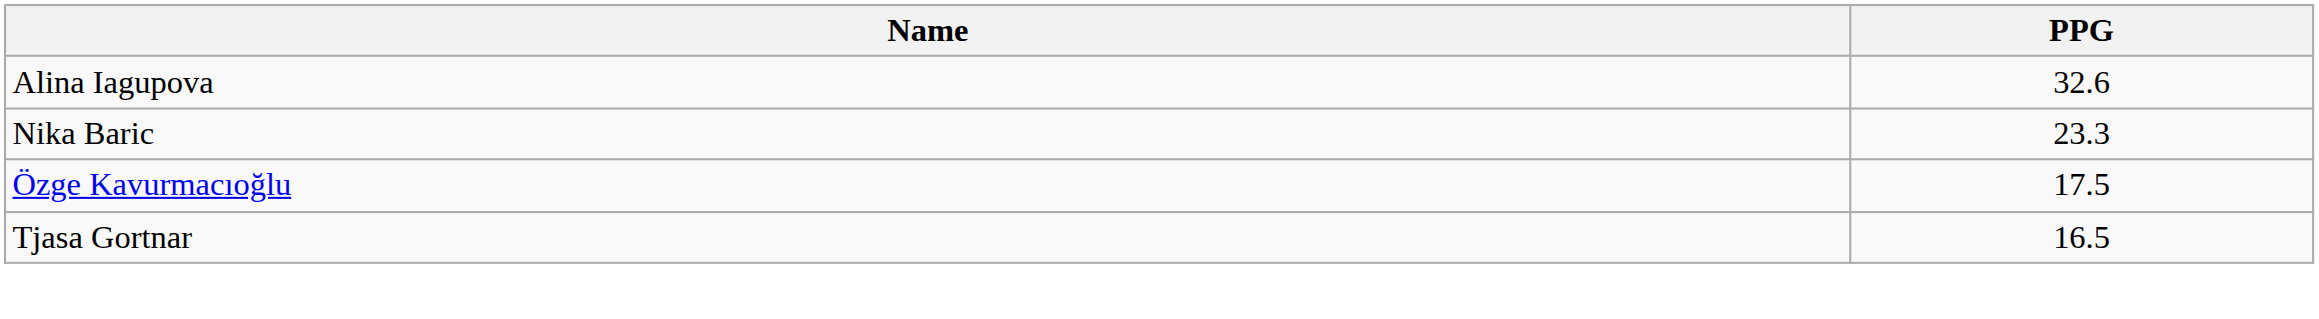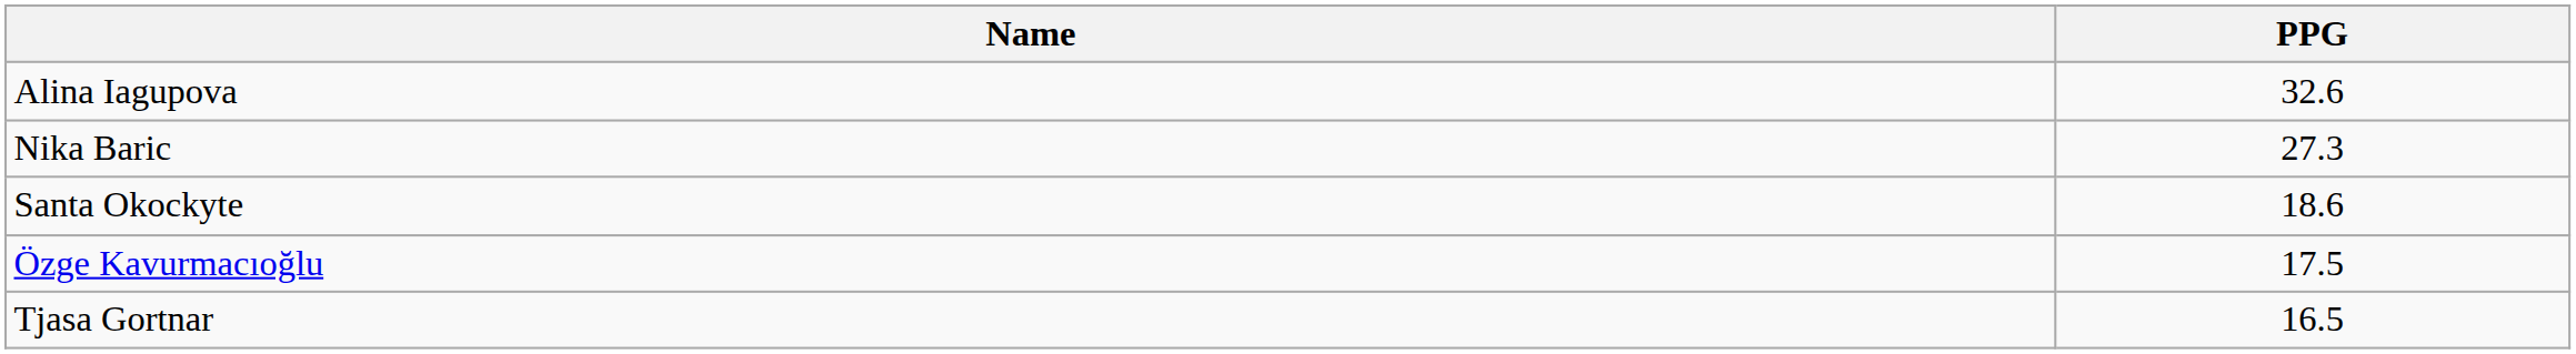Nika Baric | PPG: 23.3 -> 27.3
+ row: Santa Okockyte | 18.6
